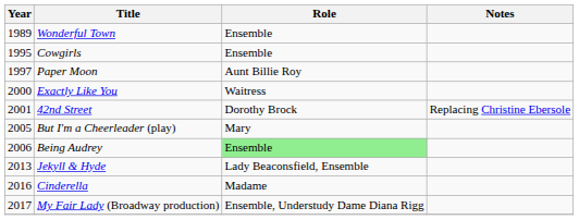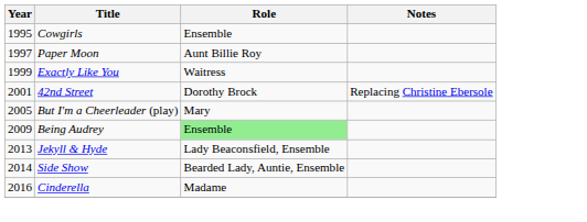- row: 1989 | Wonderful Town | Ensemble
Exactly Like You | Year: 2000 -> 1999
Being Audrey | Year: 2006 -> 2009
+ row: 2014 | Side Show | Bearded Lady, Auntie, Ensemble
- row: 2017 | My Fair Lady (Broadway production) | Ensemble, Understudy Dame Diana Rigg
